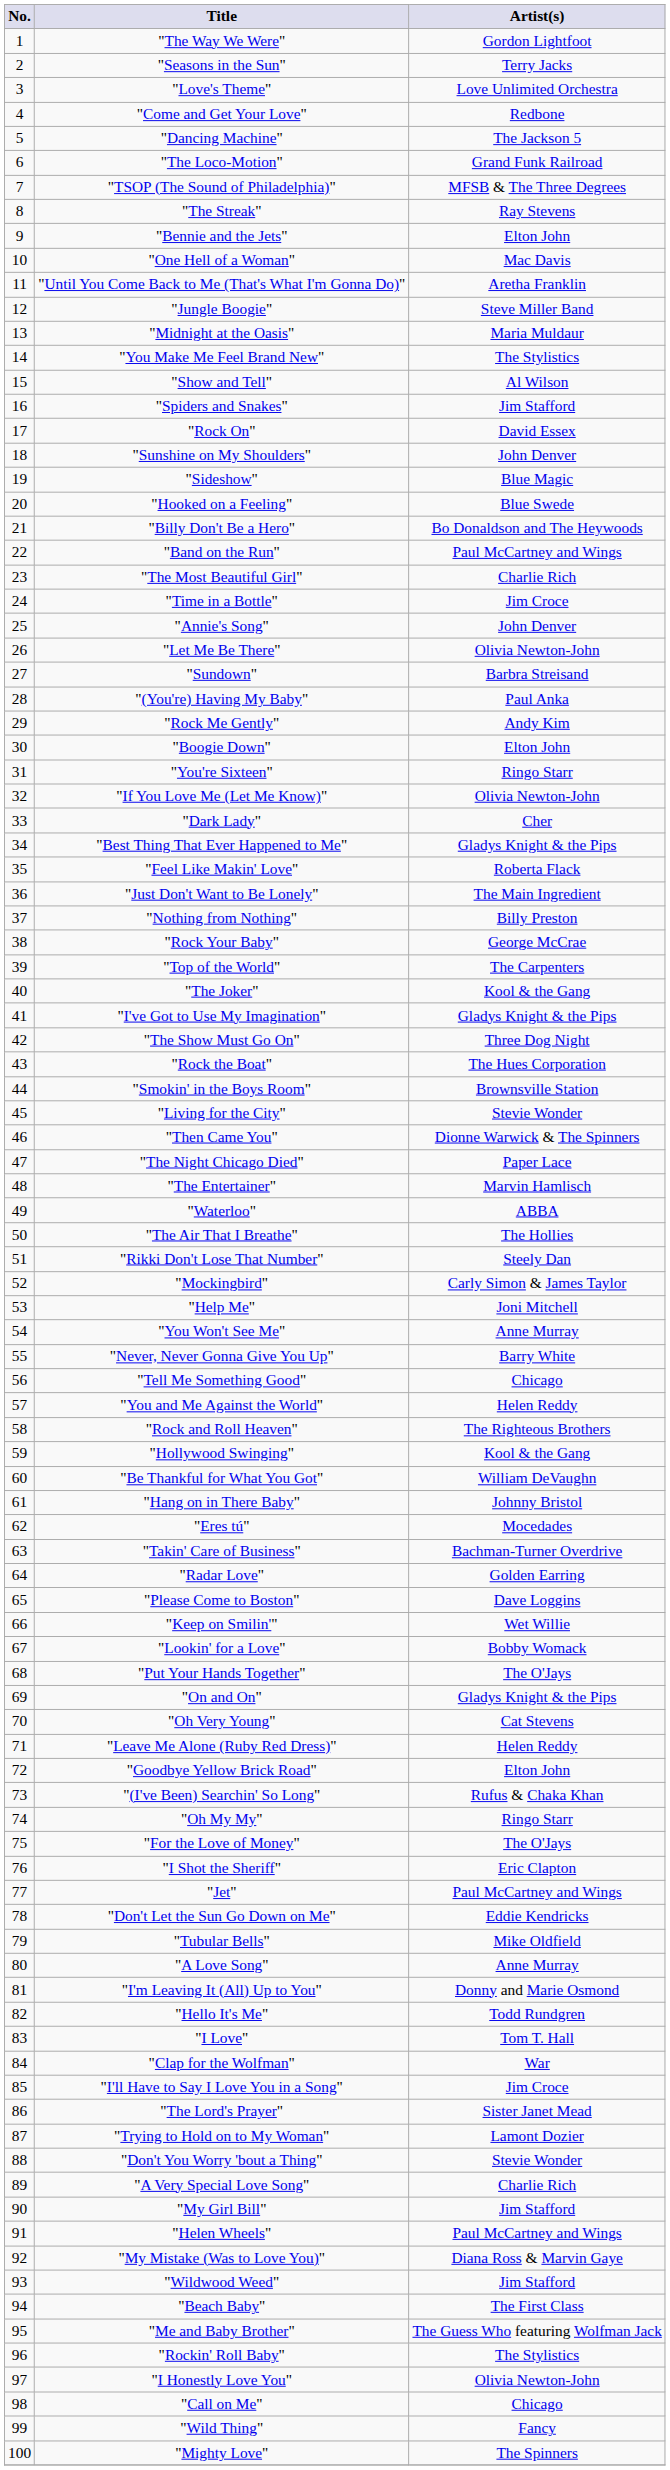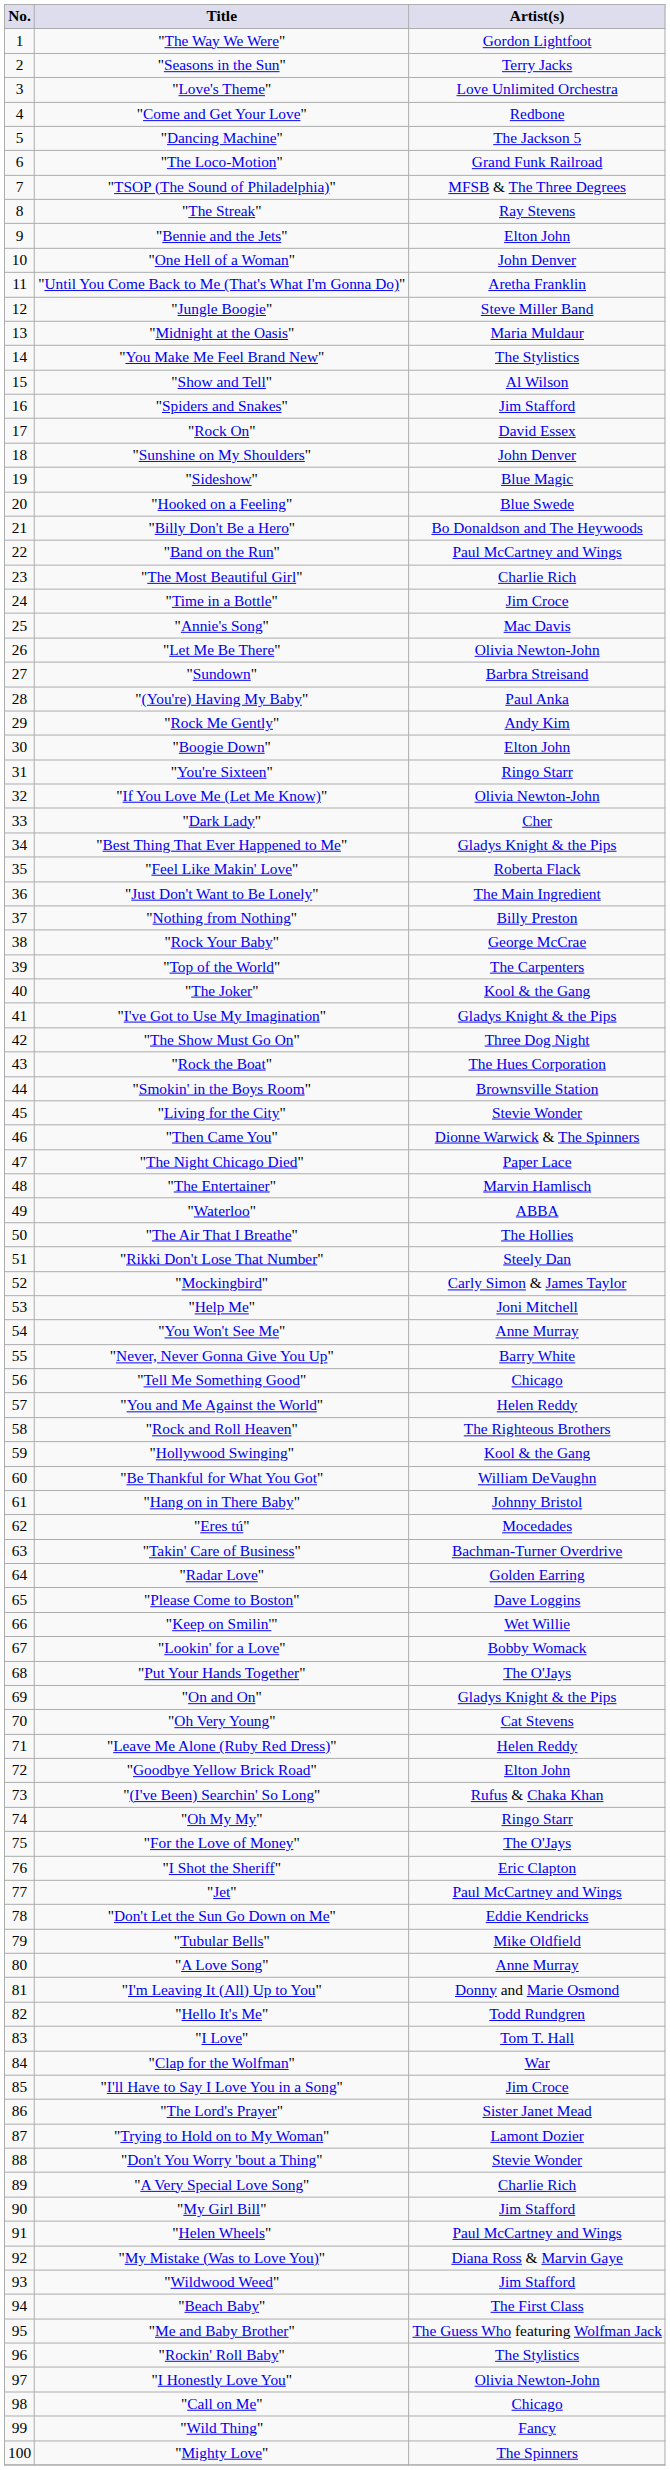"One Hell of a Woman" | Artist(s): Mac Davis -> John Denver
"Annie's Song" | Artist(s): John Denver -> Mac Davis
